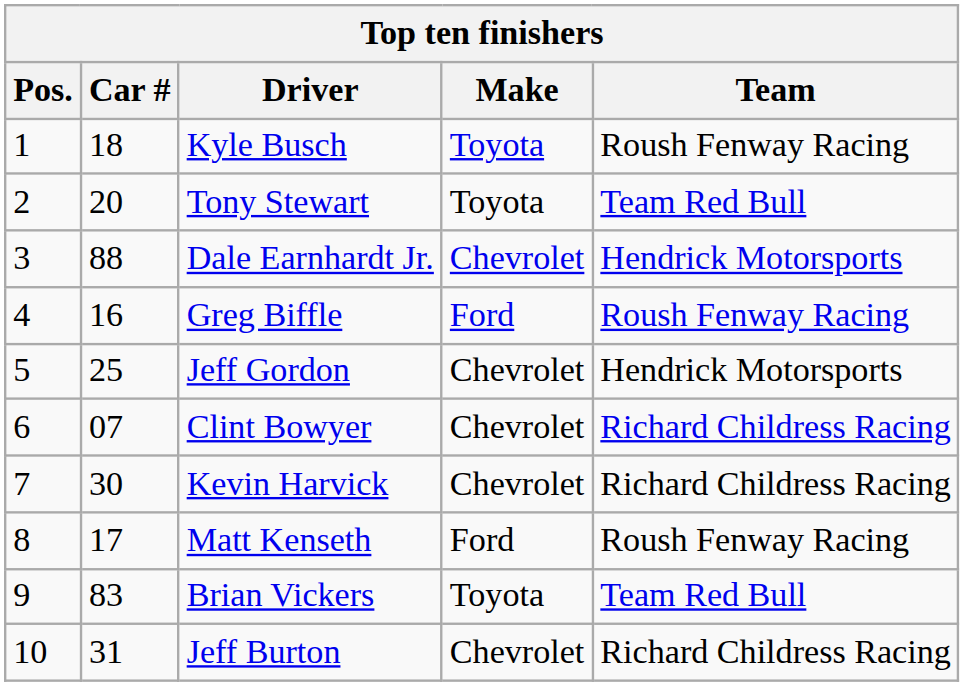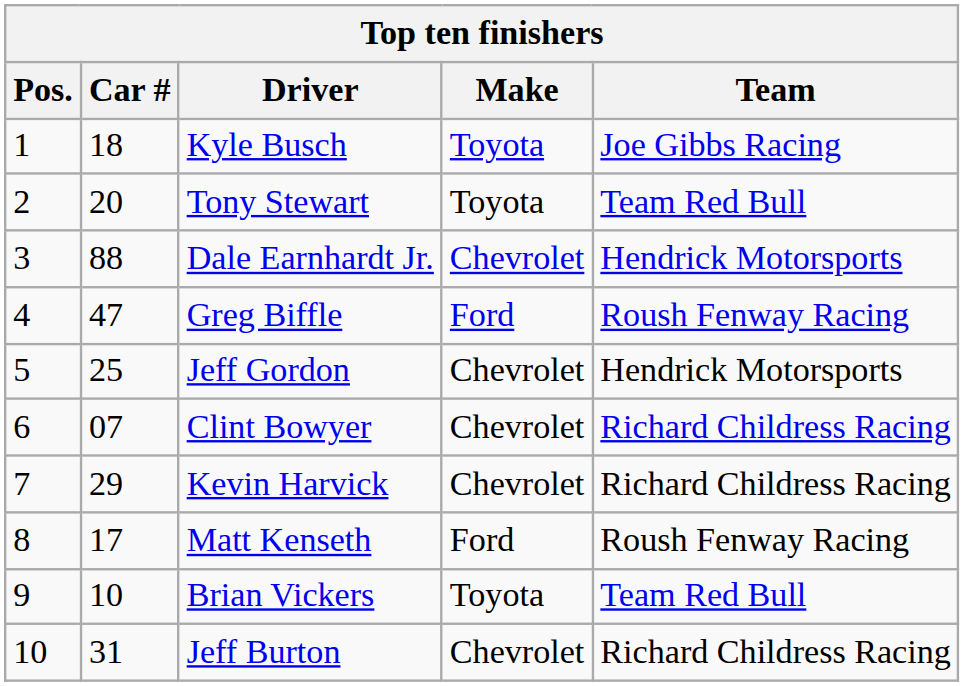Kyle Busch | Team: Roush Fenway Racing -> Joe Gibbs Racing
Greg Biffle | Car #: 16 -> 47
Kevin Harvick | Car #: 30 -> 29
Brian Vickers | Car #: 83 -> 10
